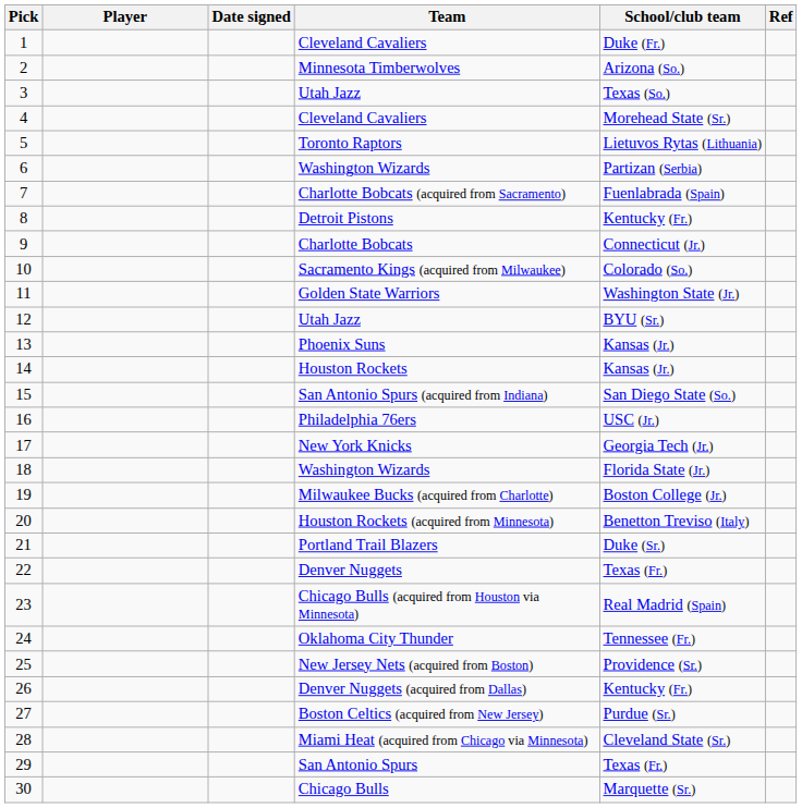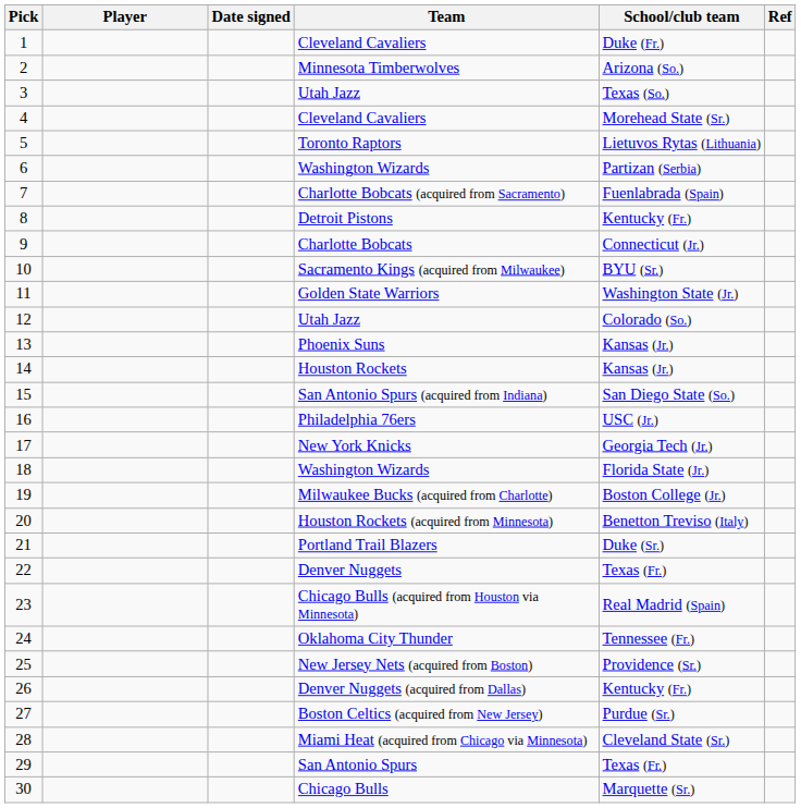Sacramento Kings (acquired from Milwaukee) | School/club team: Colorado (So.) -> BYU (Sr.)
12 / Utah Jazz | School/club team: BYU (Sr.) -> Colorado (So.)
